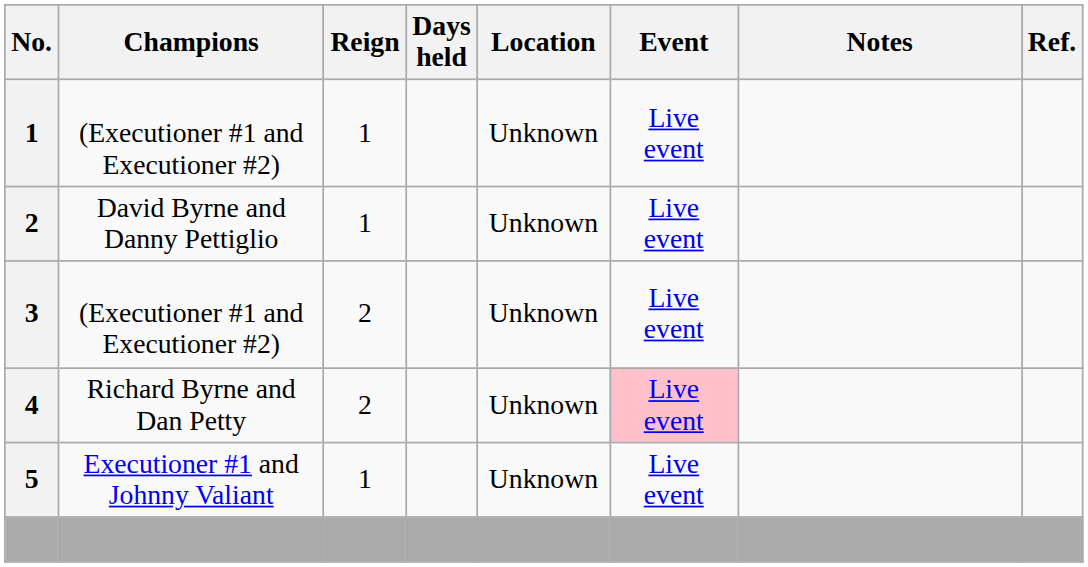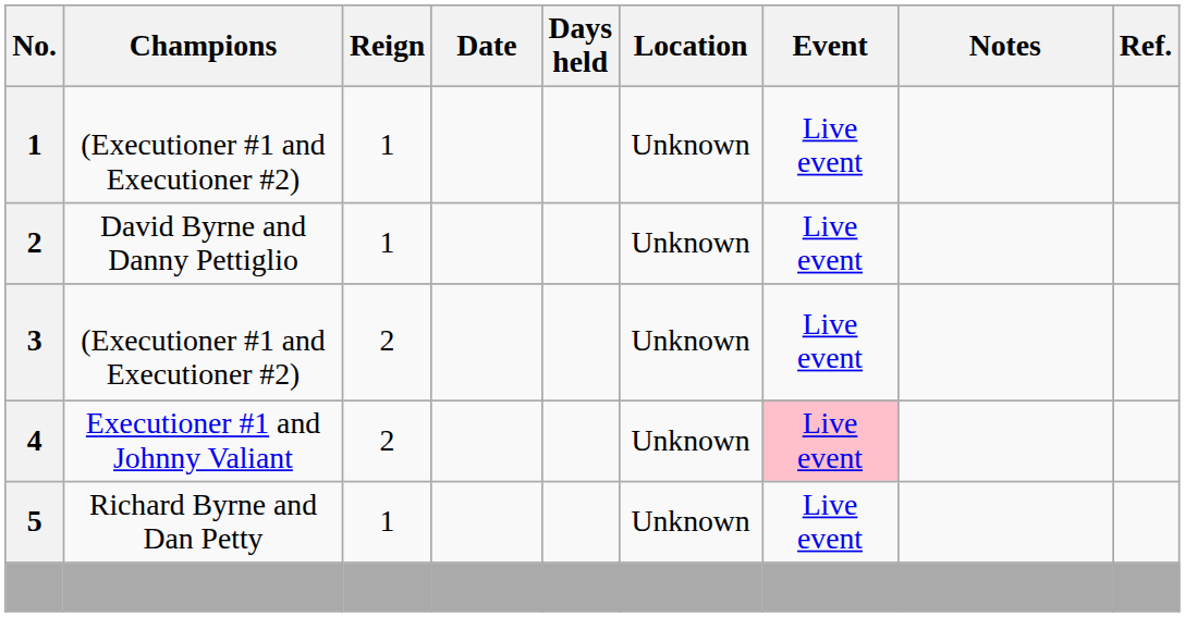+ column: Date
4 | Champions: Richard Byrne and Dan Petty -> Executioner #1 and Johnny Valiant
5 | Champions: Executioner #1 and Johnny Valiant -> Richard Byrne and Dan Petty
